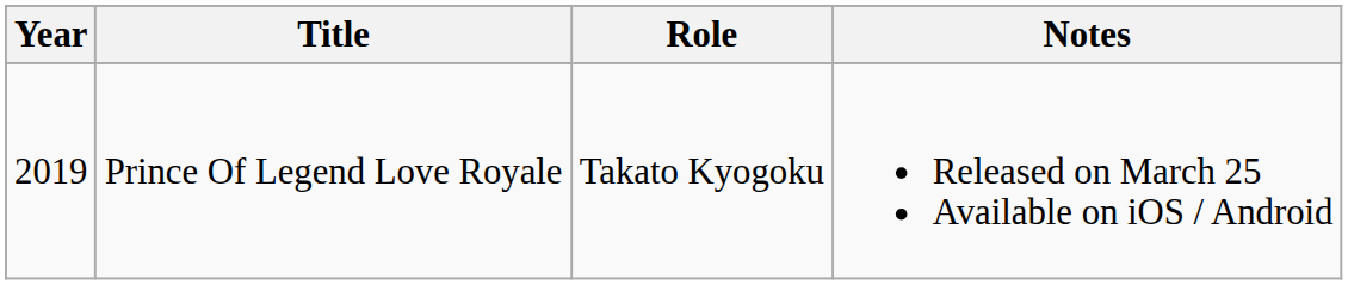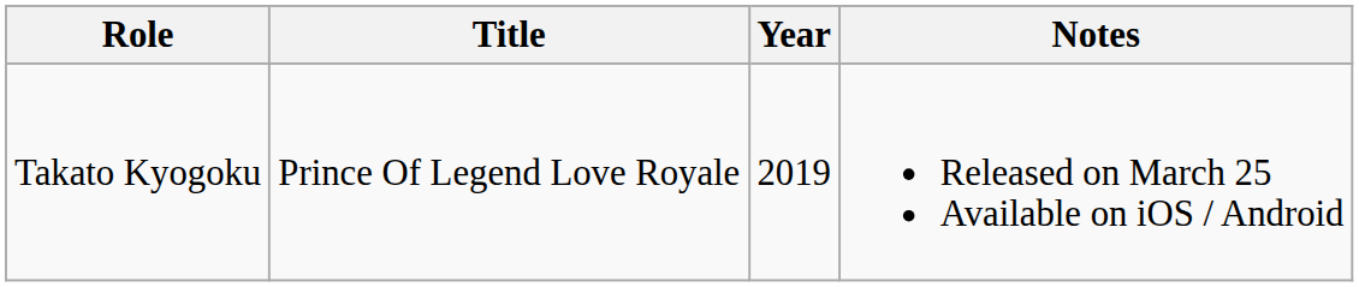columns swapped: Year <-> Role
